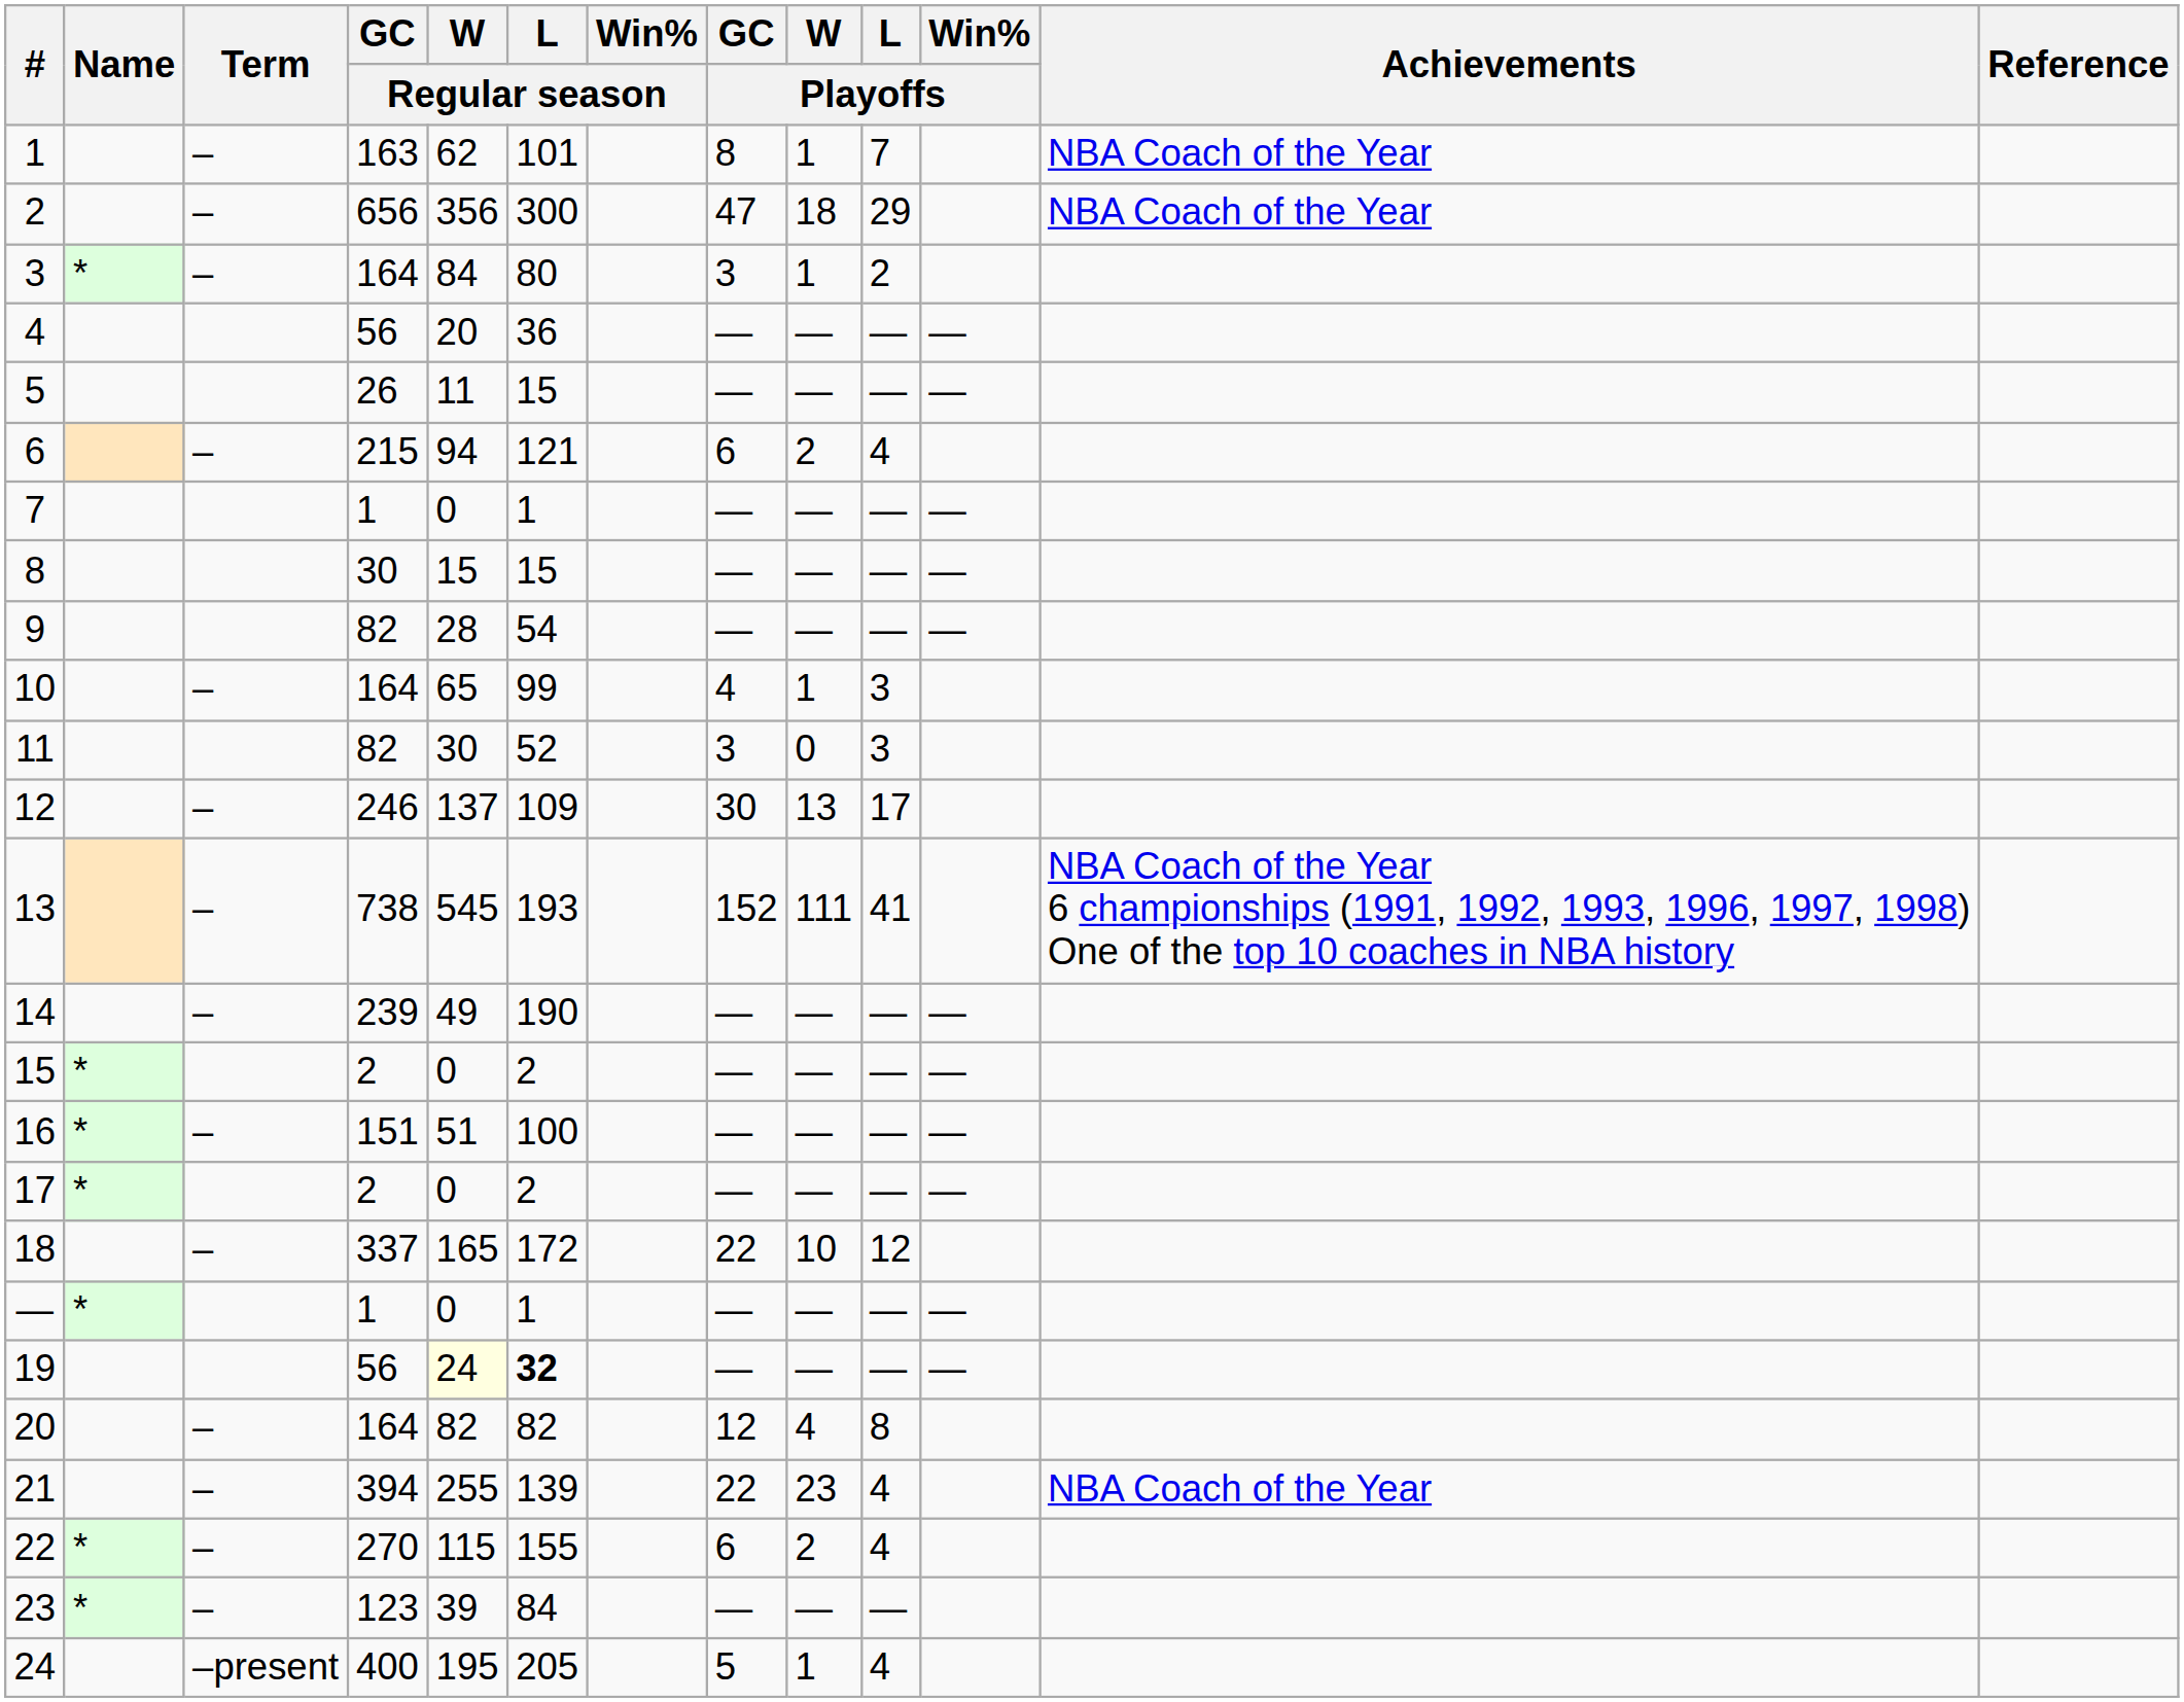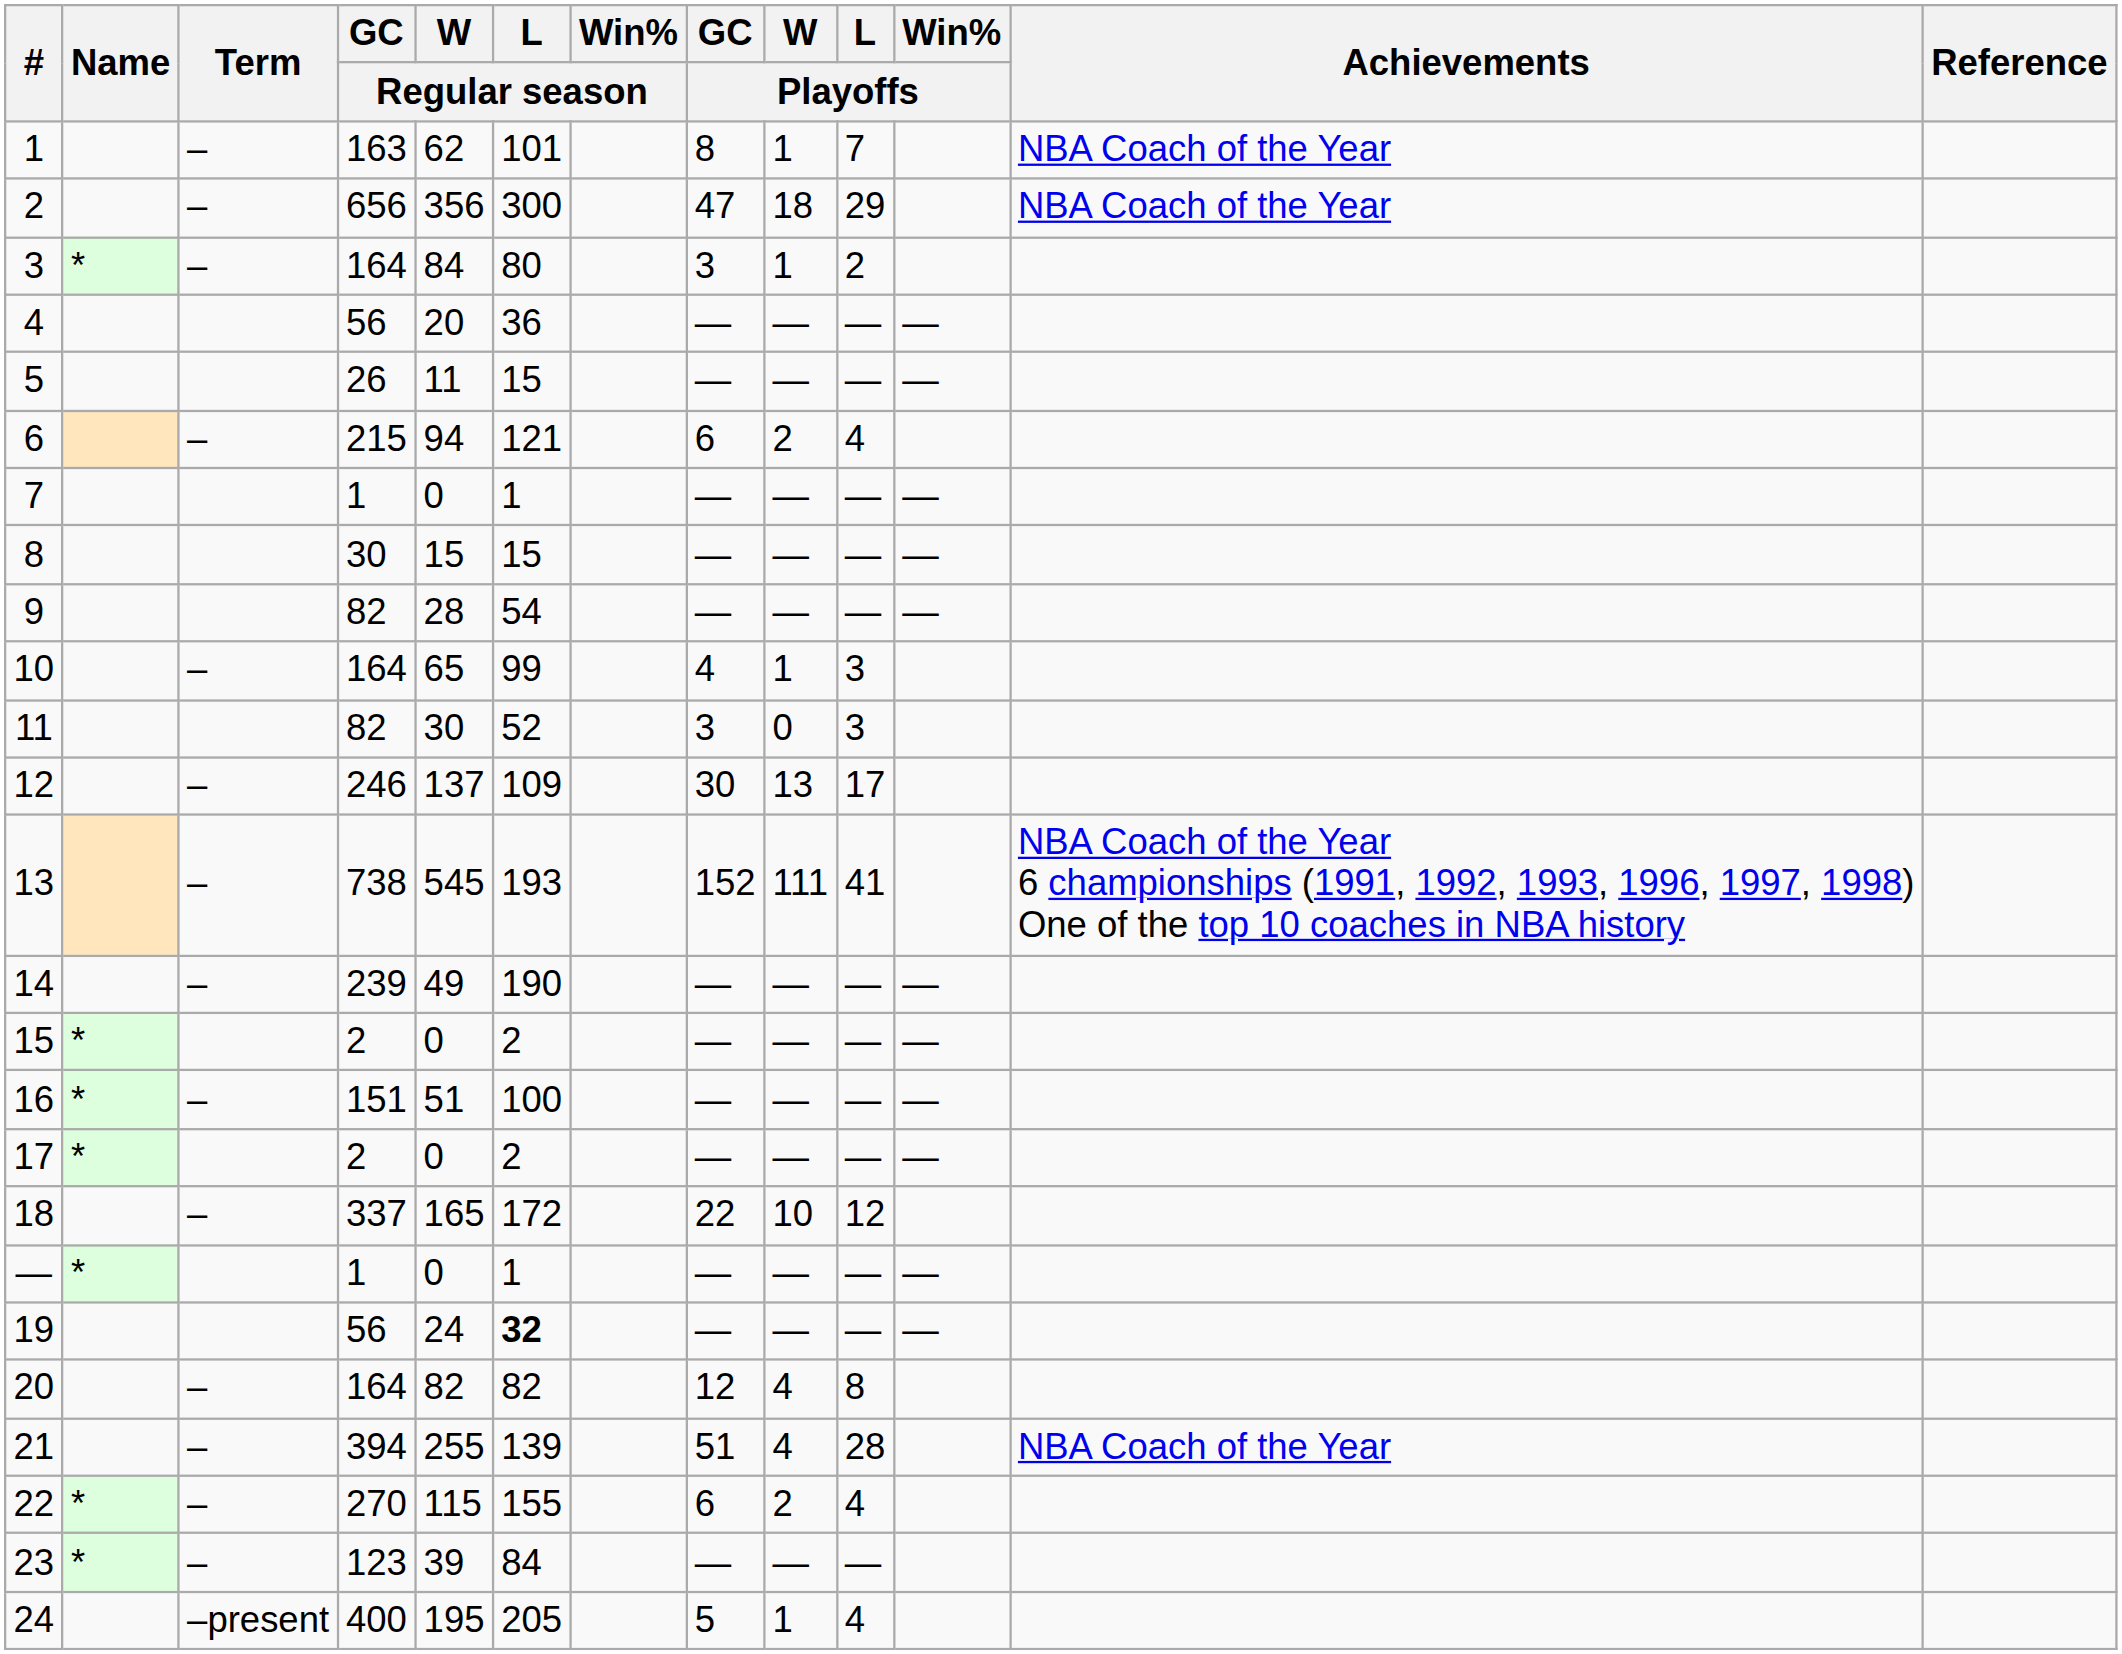19 | W / Regular season: lightyellow background -> no background
21 | GC / Playoffs: 22 -> 51
21 | W / Playoffs: 23 -> 4
21 | L / Playoffs: 4 -> 28
